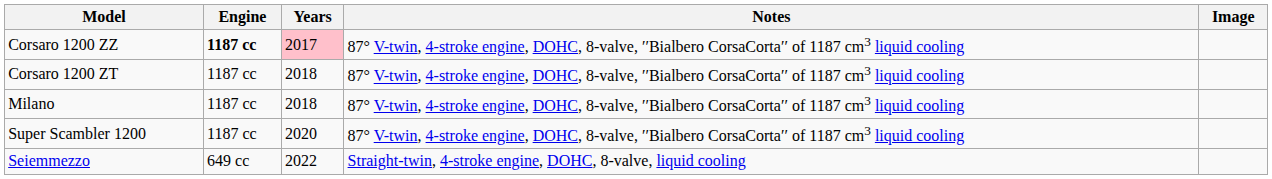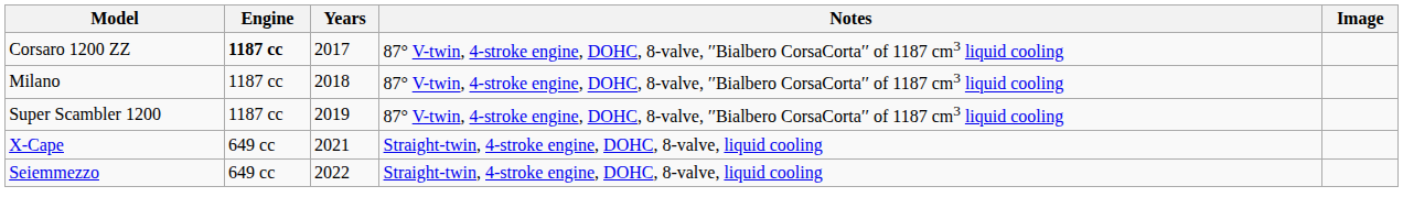Corsaro 1200 ZZ | Years: pink background -> no background
- row: Corsaro 1200 ZT | 1187 cc | 2018 | 87° V-twin, 4-stroke engine, DOHC, 8-valve, ′′Bialbero CorsaCorta′′ of 1187 cm3 liquid cooling
Super Scambler 1200 | Years: 2020 -> 2019
+ row: X-Cape | 649 cc | 2021 | Straight-twin, 4-stroke engine, DOHC, 8-valve, liquid cooling
